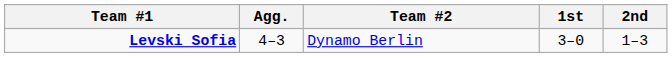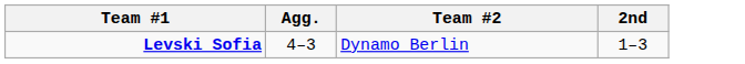- column: 1st | 3–0
